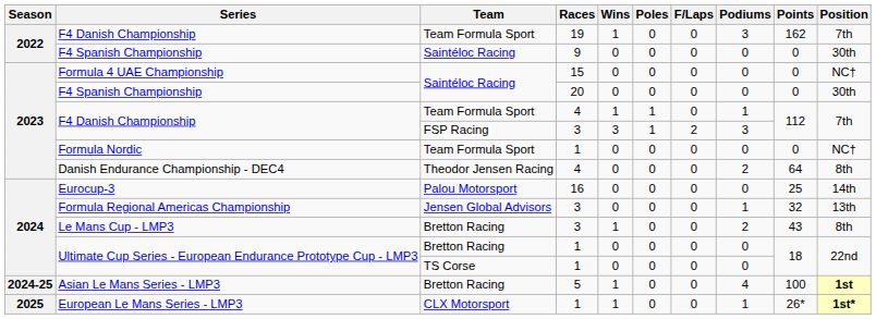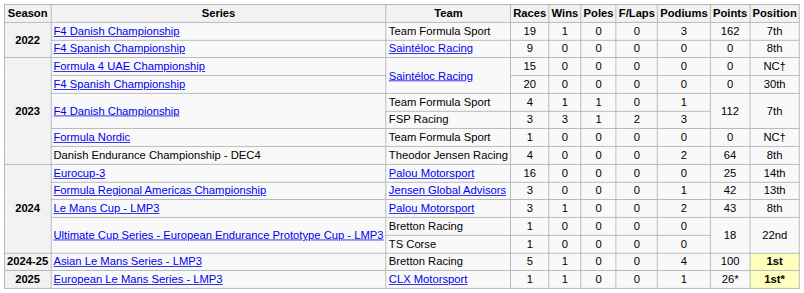F4 Spanish Championship / 9 | Position: 30th -> 8th
Formula Regional Americas Championship | Points: 32 -> 42
Le Mans Cup - LMP3 | Team: Bretton Racing -> Palou Motorsport
